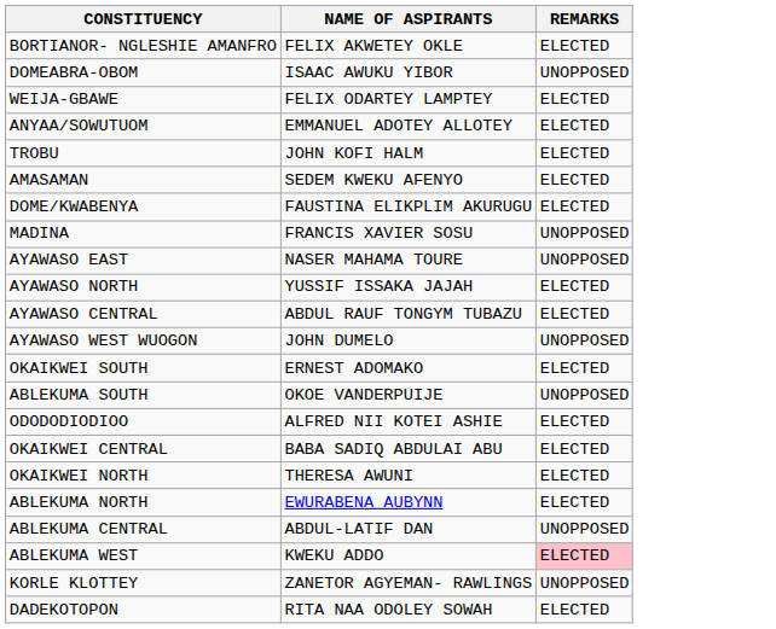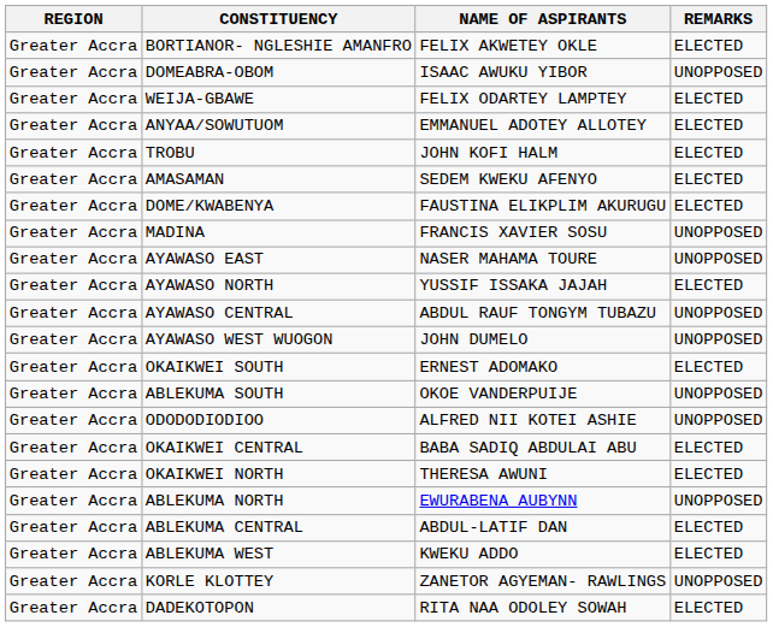+ column: REGION | Greater Accra | Greater Accra | Greater Accra | Greater Accra | Greater Accra | Greater Accra | Greater Accra | Greater Accra | Greater Accra | Greater Accra | Greater Accra | Greater Accra | Greater Accra | Greater Accra | Greater Accra | Greater Accra | Greater Accra | Greater Accra | Greater Accra | Greater Accra | Greater Accra | Greater Accra
AYAWASO CENTRAL | REMARKS: ELECTED -> UNOPPOSED
ODODODIODIOO | REMARKS: ELECTED -> UNOPPOSED
ABLEKUMA NORTH | REMARKS: ELECTED -> UNOPPOSED
ABLEKUMA CENTRAL | REMARKS: UNOPPOSED -> ELECTED
ABLEKUMA WEST | REMARKS: pink background -> no background
